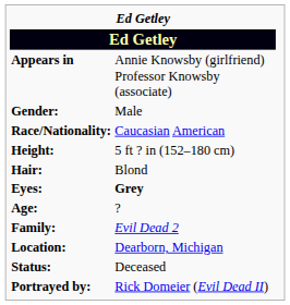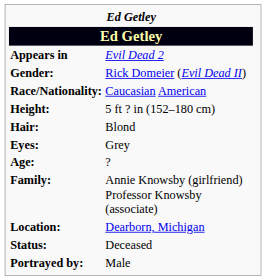Appears in | column 2: Annie Knowsby (girlfriend) Professor Knowsby (associate) -> Evil Dead 2
Gender: | column 2: Male -> Rick Domeier (Evil Dead II)
Eyes: | column 2: bold -> normal
Family: | column 2: Evil Dead 2 -> Annie Knowsby (girlfriend) Professor Knowsby (associate)
Portrayed by: | column 2: Rick Domeier (Evil Dead II) -> Male
